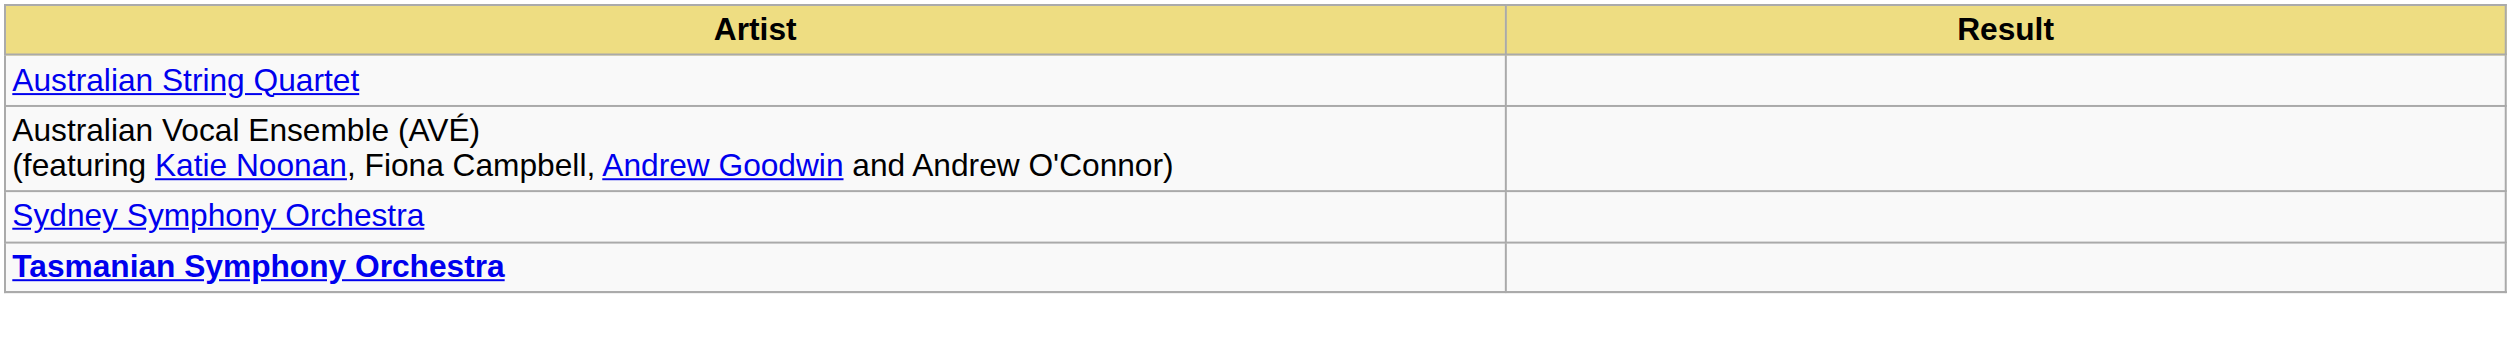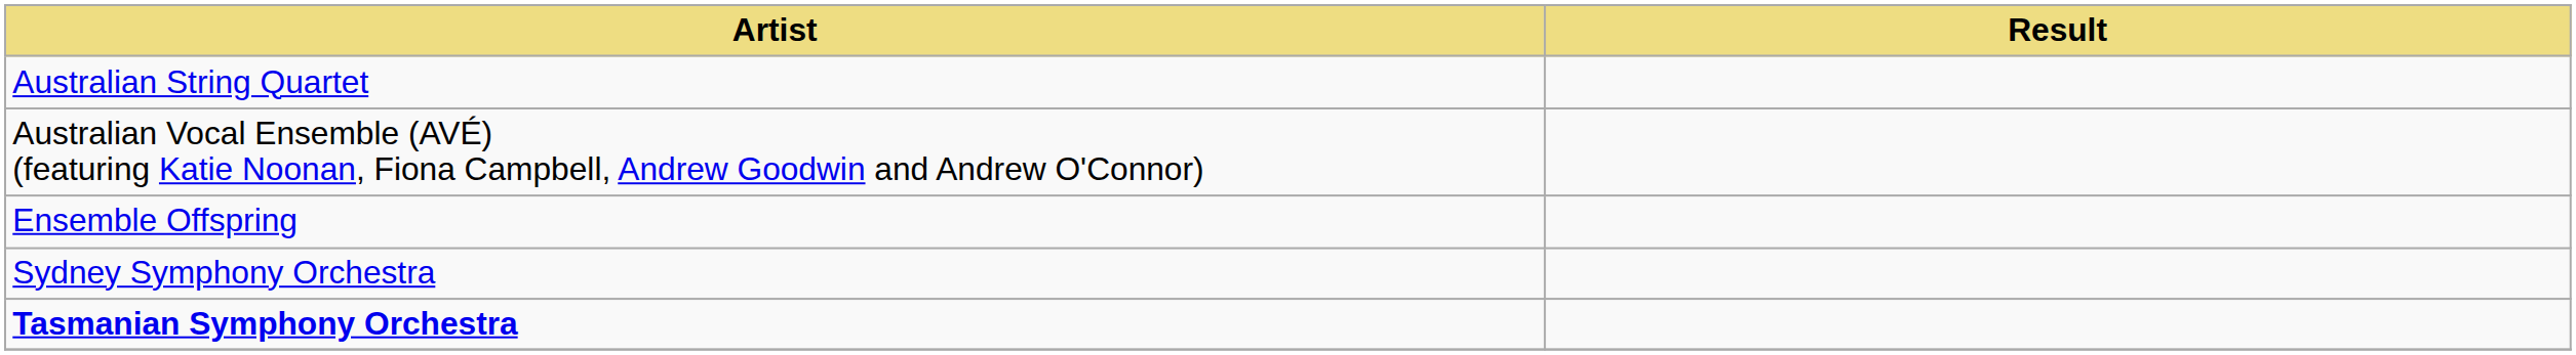+ row: Ensemble Offspring
